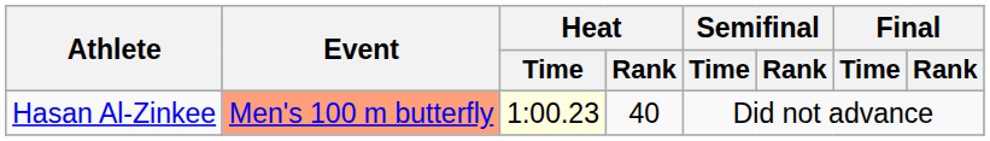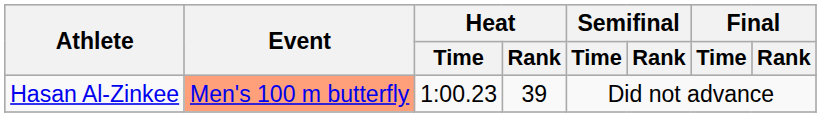Hasan Al-Zinkee | Heat / Time: lightyellow background -> no background
Hasan Al-Zinkee | Heat / Rank: 40 -> 39
